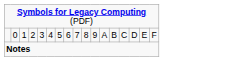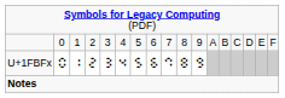+ row: U+1FBFx | 🯰 | 🯱 | 🯲 | 🯳 | 🯴 | 🯵 | 🯶 | 🯷 | 🯸 | 🯹
